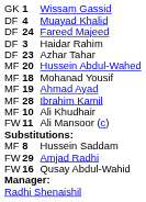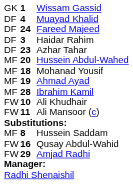Ali Khudhair | column 1: MF -> FW
rows swapped: Qusay Abdul-Wahid <-> Amjad Radhi
